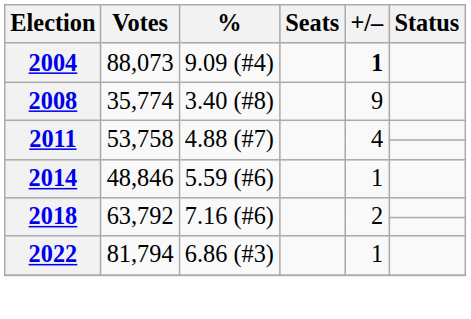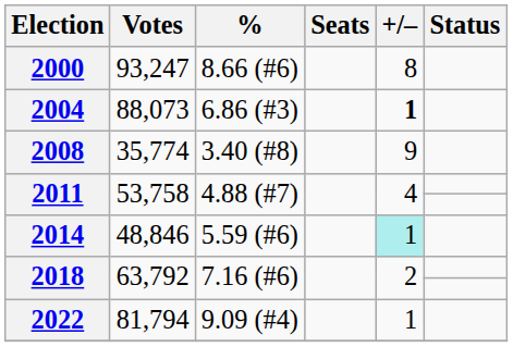+ row: 2000 | 93,247 | 8.66 (#6) | 8
2004 | %: 9.09 (#4) -> 6.86 (#3)
2014 | +/–: no background -> paleturquoise background
2022 | %: 6.86 (#3) -> 9.09 (#4)
